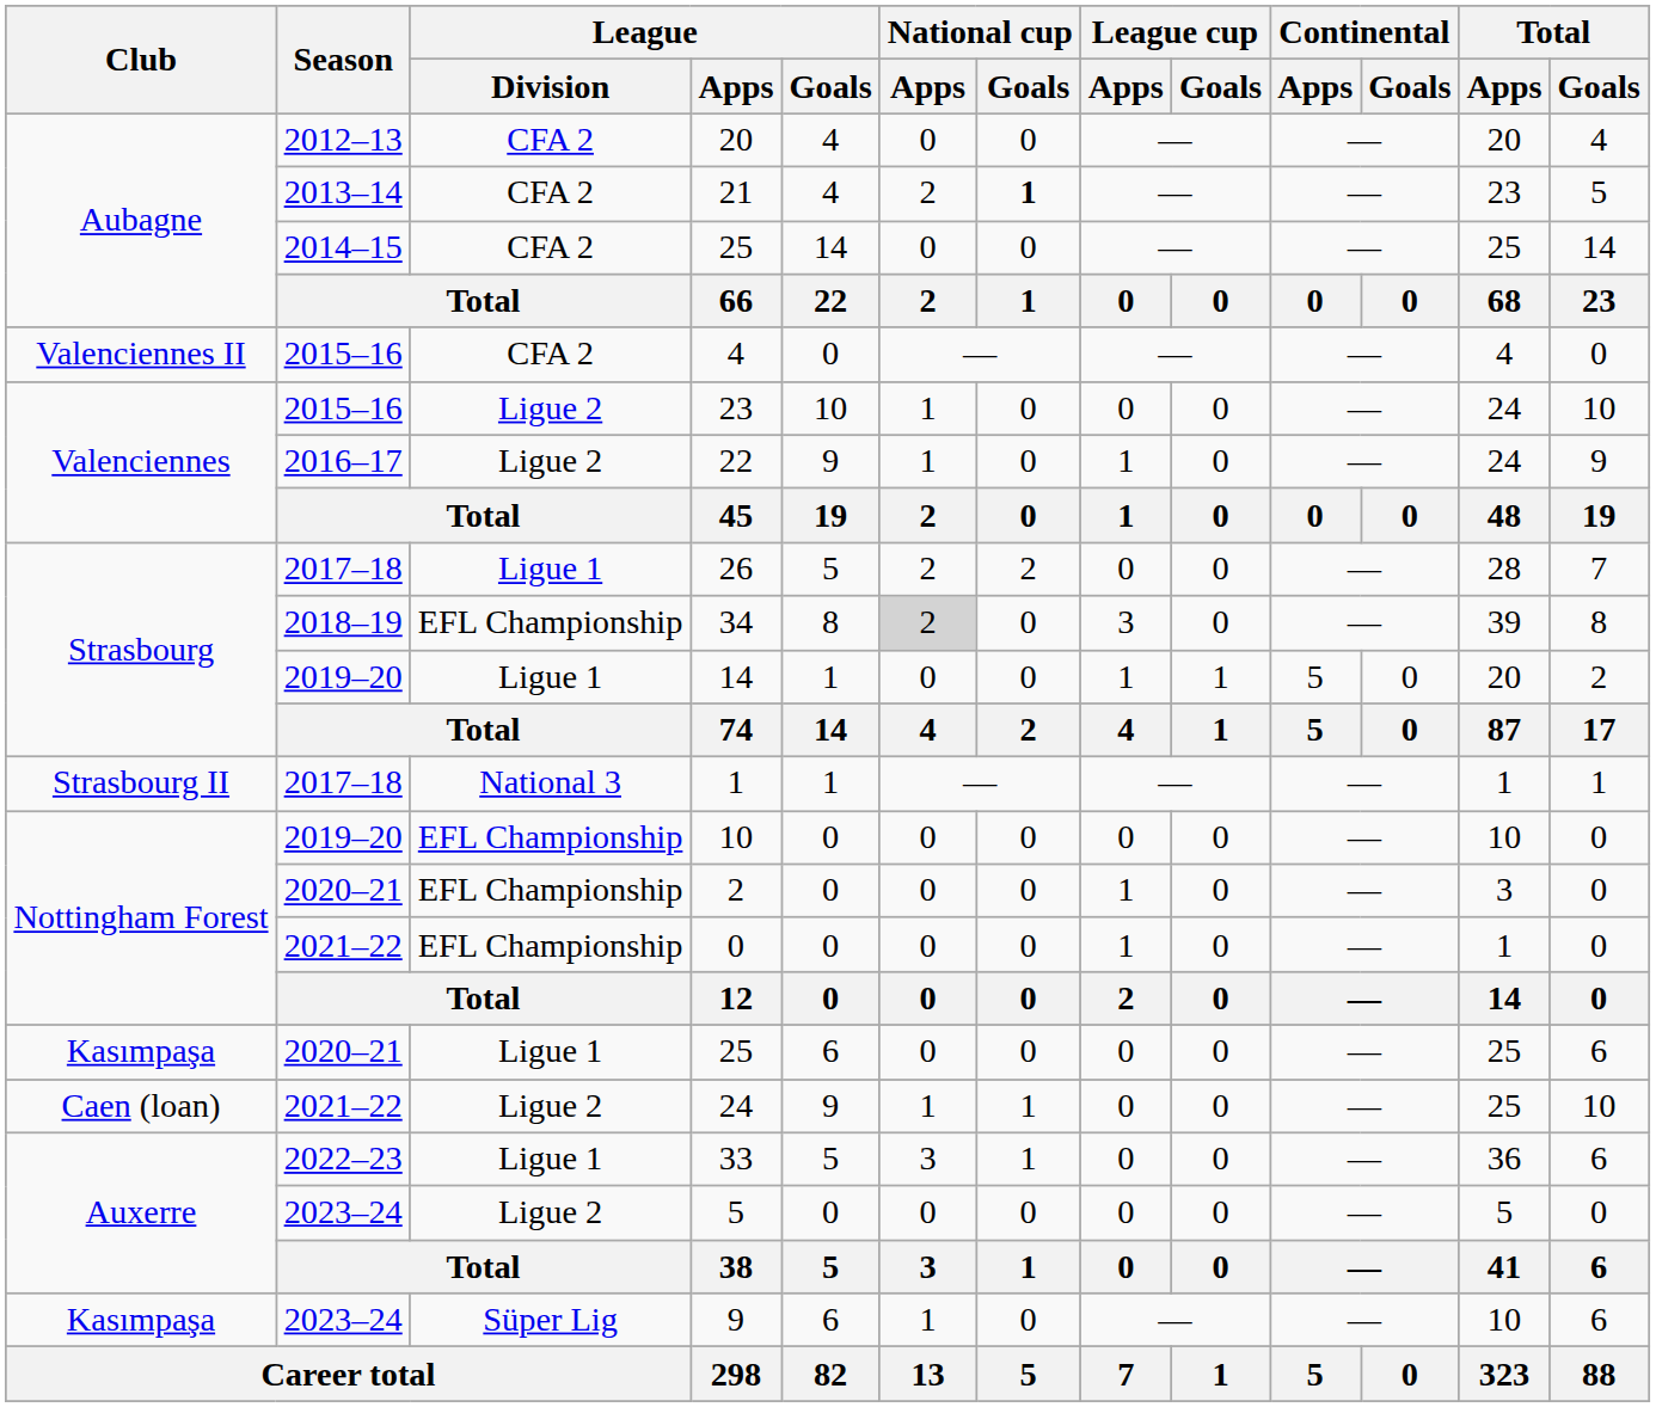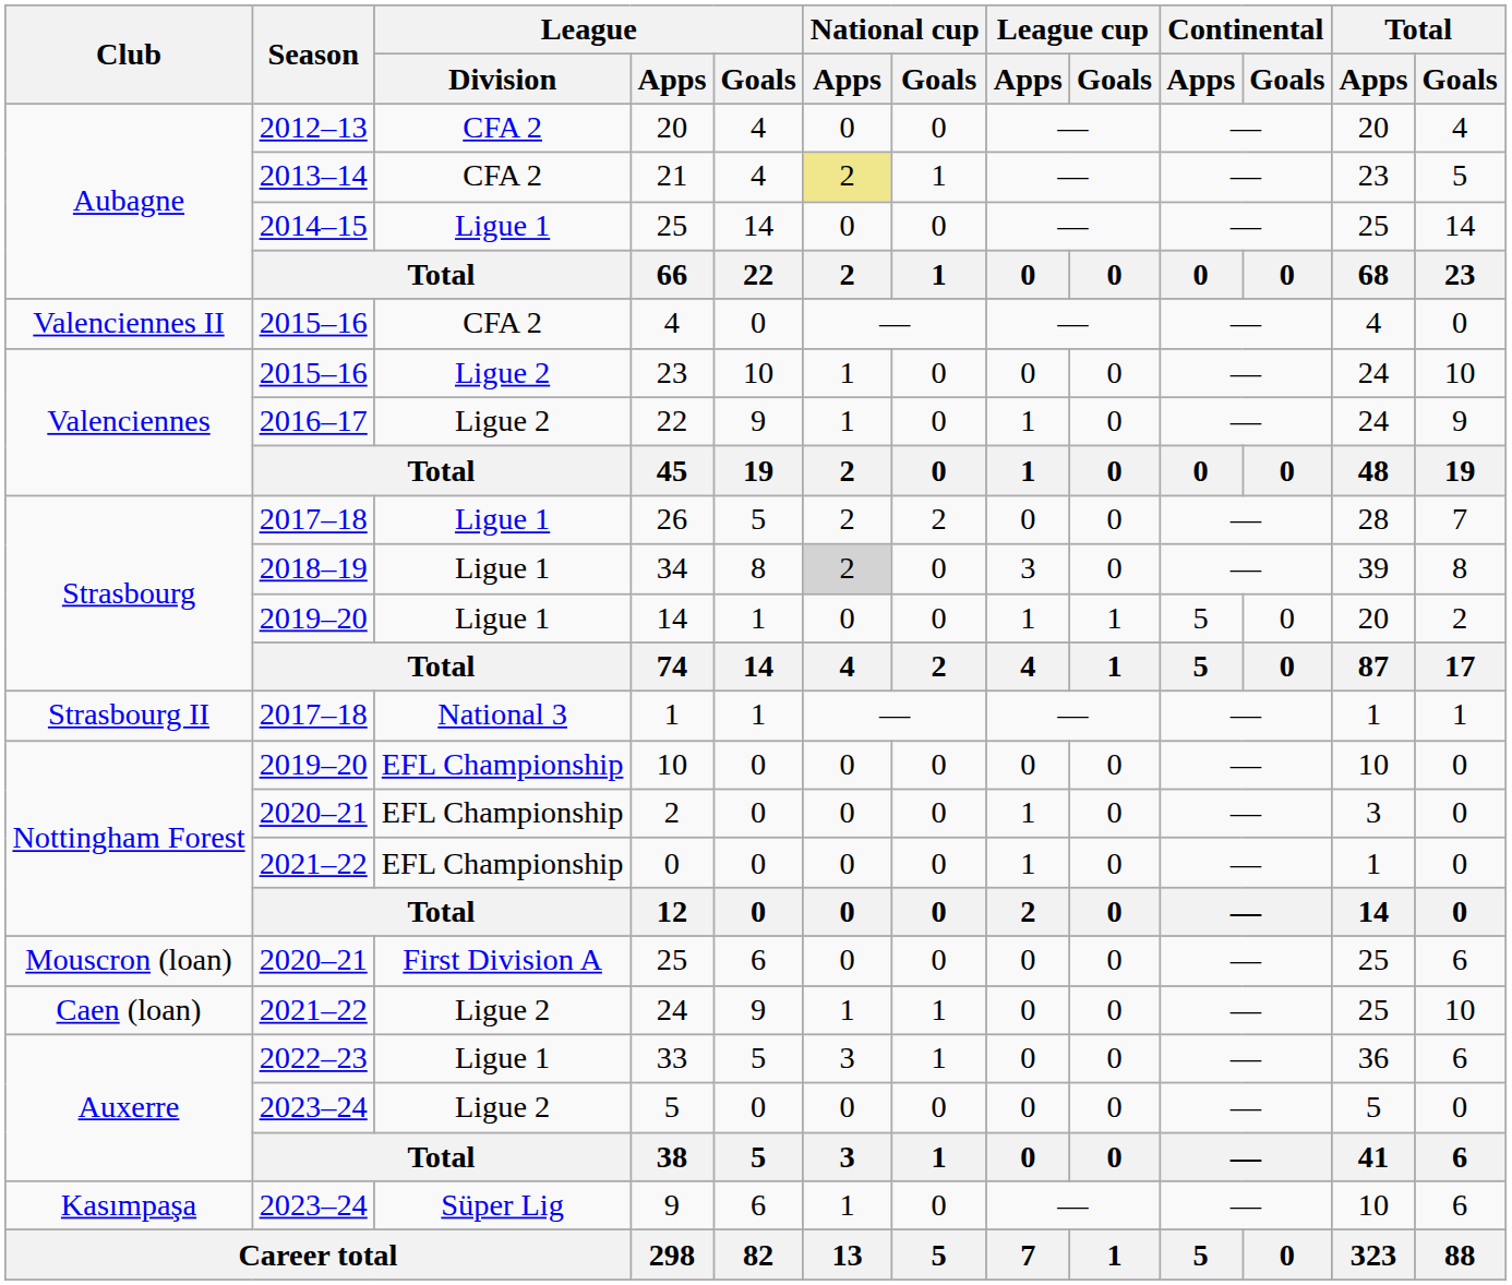21 | National cup / Apps: no background -> khaki background
21 | National cup / Goals: bold -> normal
2014–15 / 25 | League / Division: CFA 2 -> Ligue 1
34 | League / Division: EFL Championship -> Ligue 1
2020–21 / 25 | Club: Kasımpaşa -> Mouscron (loan)
2020–21 / 25 | League / Division: Ligue 1 -> First Division A
